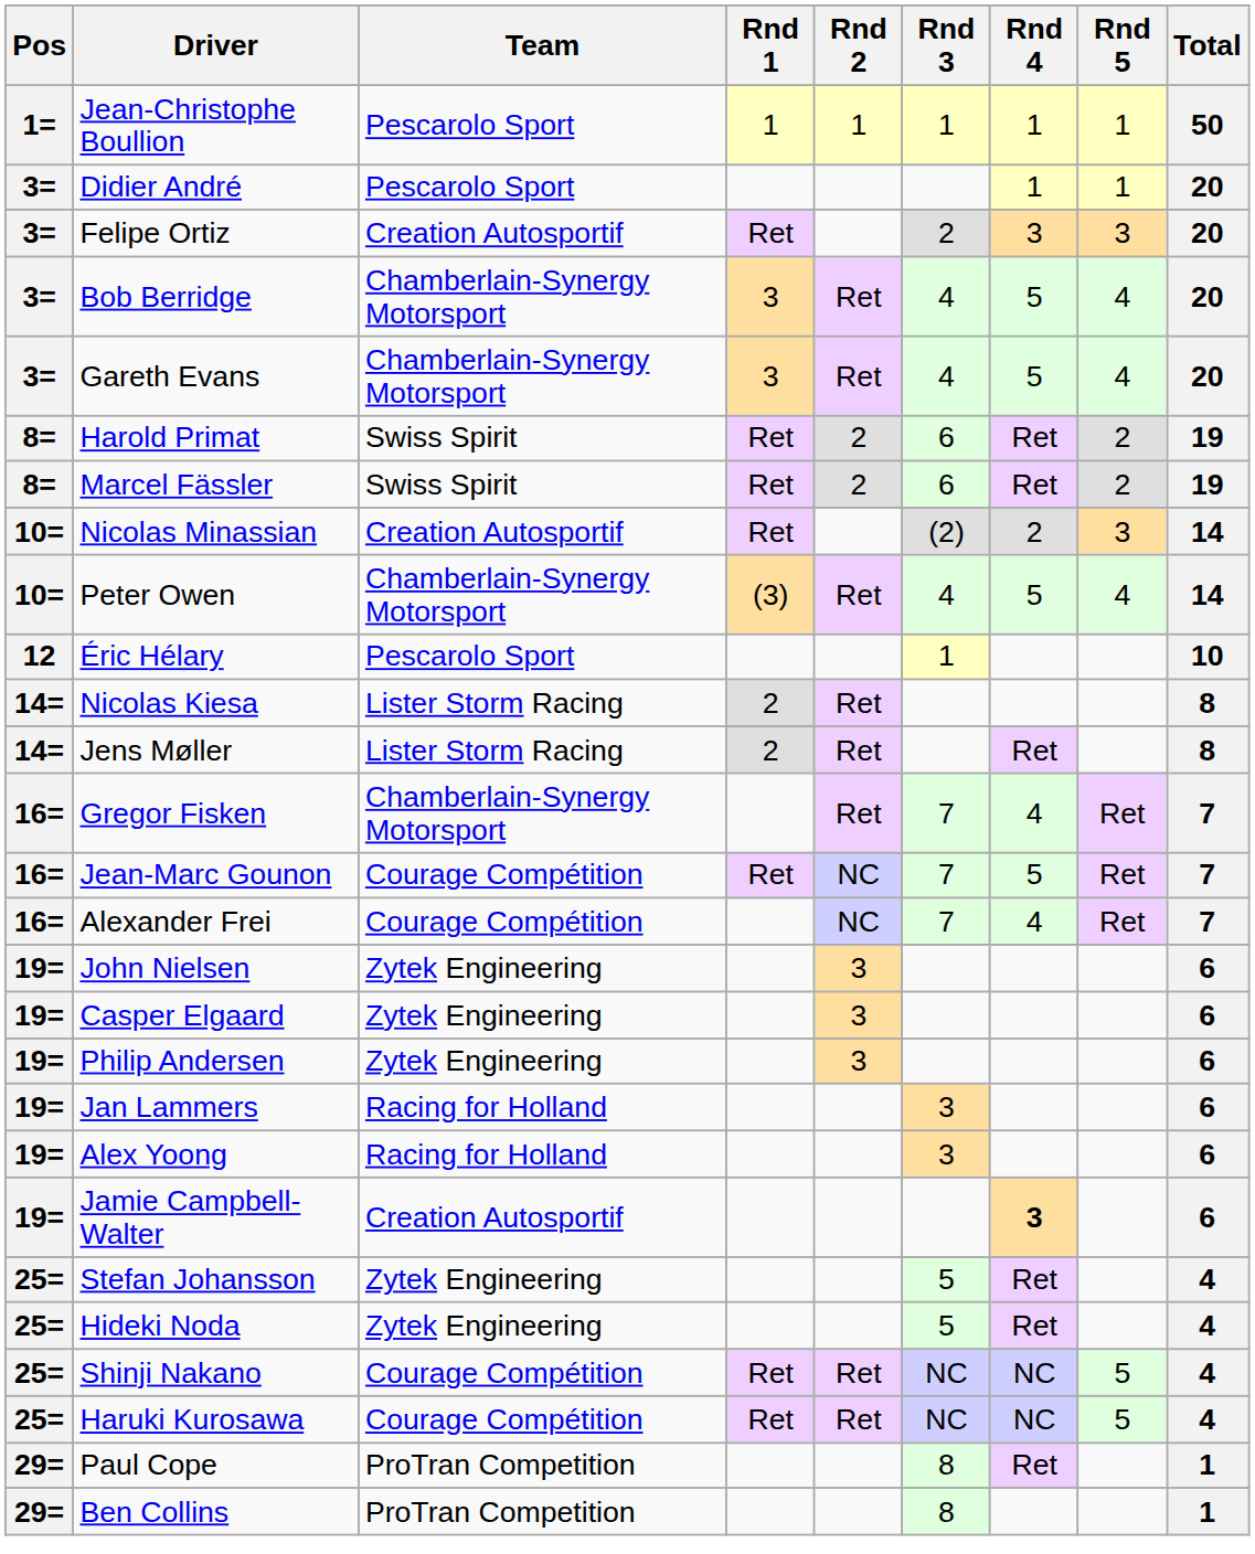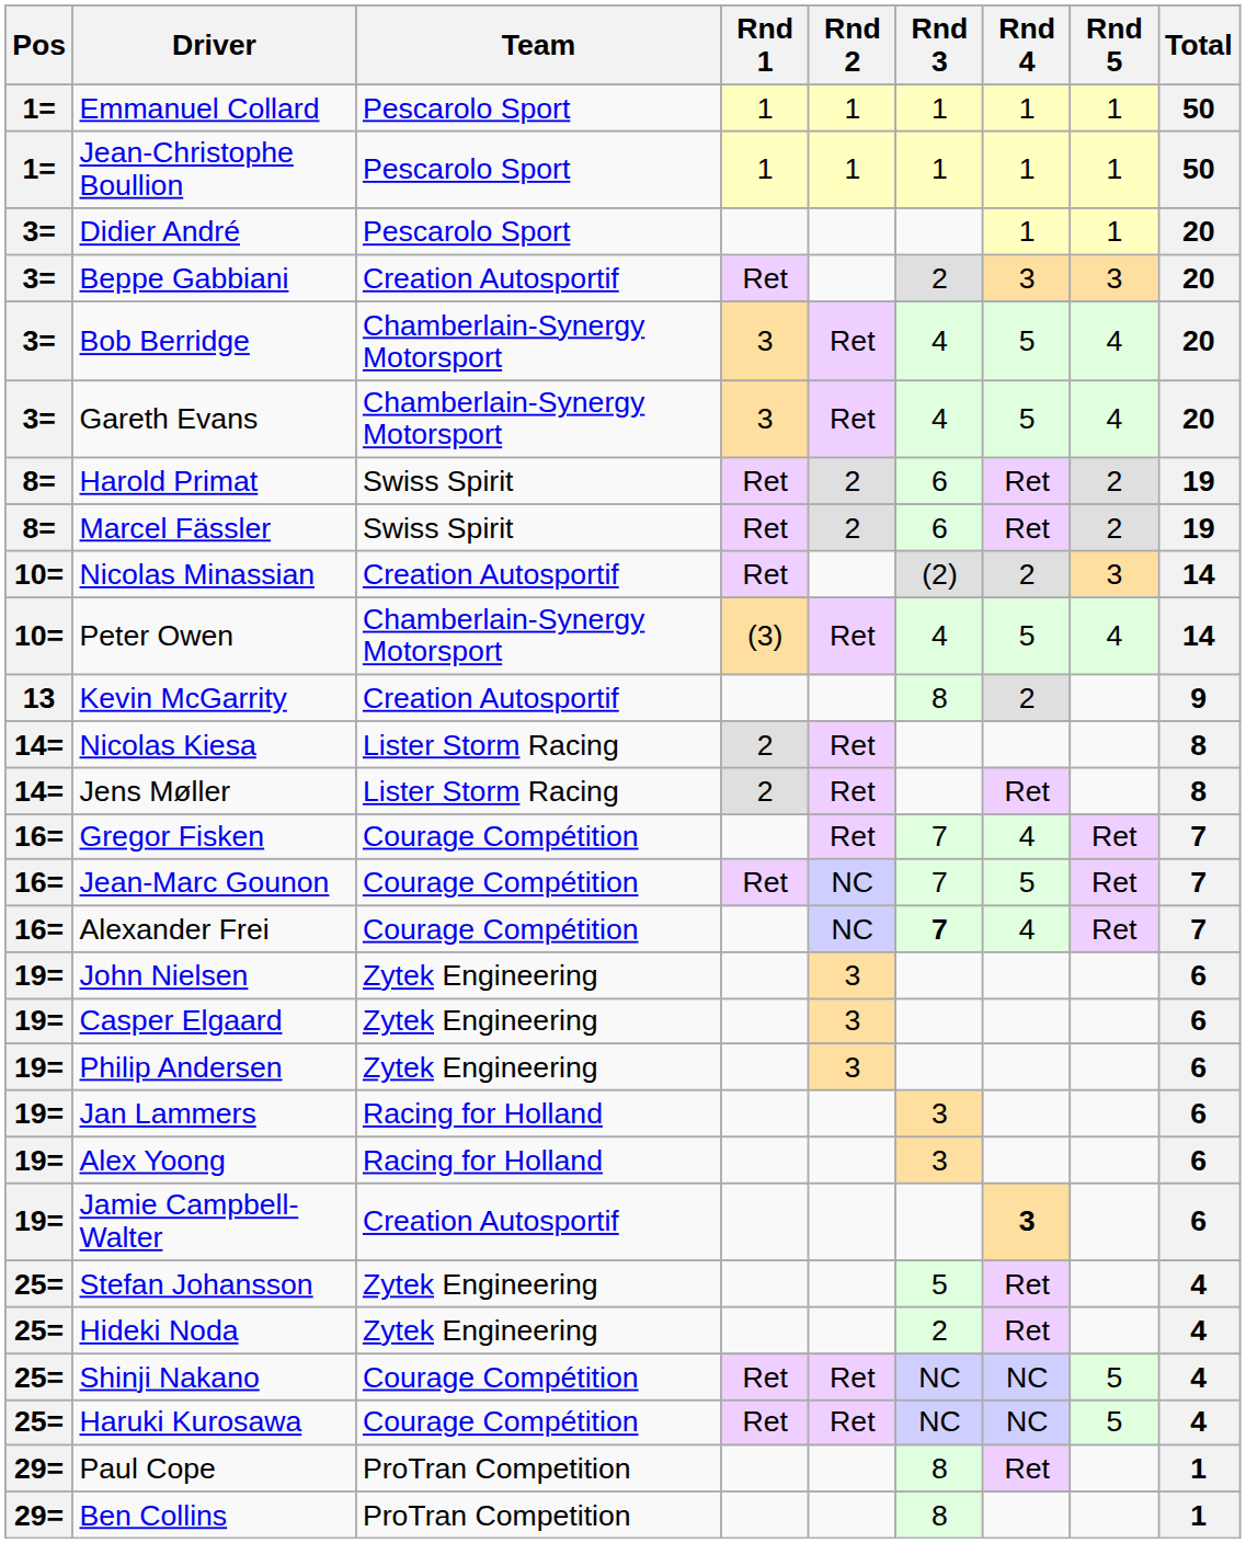+ row: 1= | Emmanuel Collard | Pescarolo Sport | 1 | 1 | 1 | 1 | 1 | 50
- row: 3= | Felipe Ortiz | Creation Autosportif | Ret | 2 | 3 | 3 | 20
+ row: 3= | Beppe Gabbiani | Creation Autosportif | Ret | 2 | 3 | 3 | 20
- row: 12 | Éric Hélary | Pescarolo Sport | 1 | 10
+ row: 13 | Kevin McGarrity | Creation Autosportif | 8 | 2 | 9
Gregor Fisken | Team: Chamberlain-Synergy Motorsport -> Courage Compétition
Alexander Frei | Rnd 3: normal -> bold
Hideki Noda | Rnd 3: 5 -> 2
